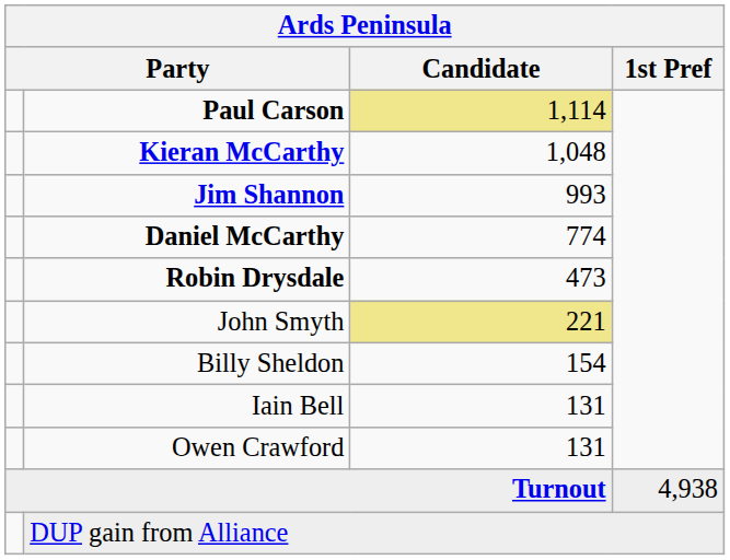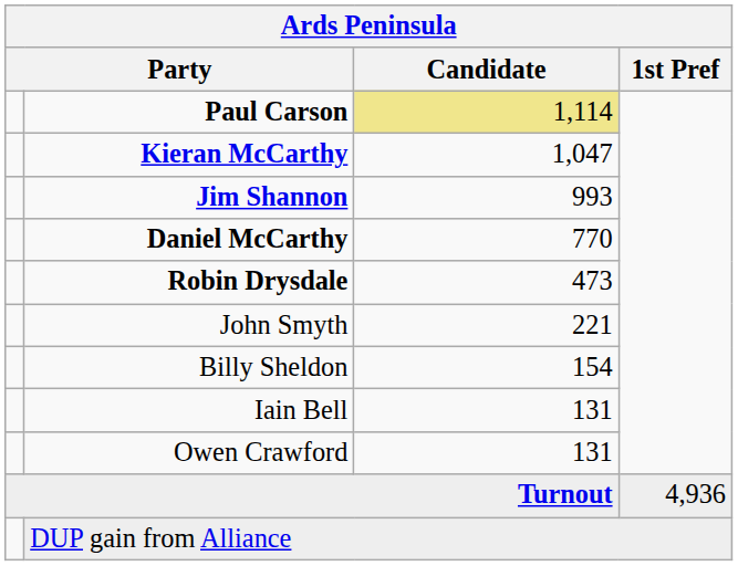Kieran McCarthy | Candidate: 1,048 -> 1,047
Daniel McCarthy | Candidate: 774 -> 770
John Smyth | Candidate: khaki background -> no background
Turnout | 1st Pref: 4,938 -> 4,936
